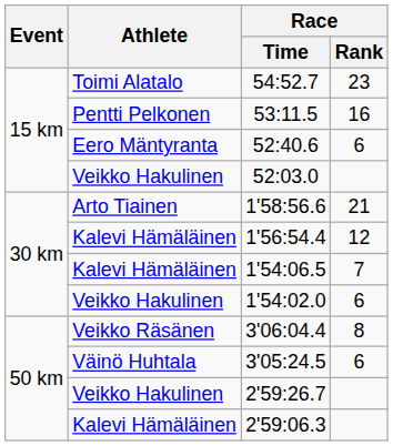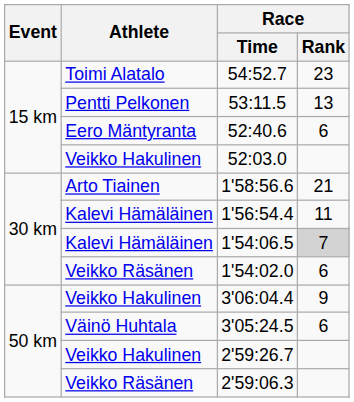53:11.5 | Race / Rank: 16 -> 13
1'56:54.4 | Race / Rank: 12 -> 11
1'54:06.5 | Race / Rank: no background -> lightgrey background
1'54:02.0 | Athlete: Veikko Hakulinen -> Veikko Räsänen
3'06:04.4 | Athlete: Veikko Räsänen -> Veikko Hakulinen
3'06:04.4 | Race / Rank: 8 -> 9
2'59:06.3 | Athlete: Kalevi Hämäläinen -> Veikko Räsänen
